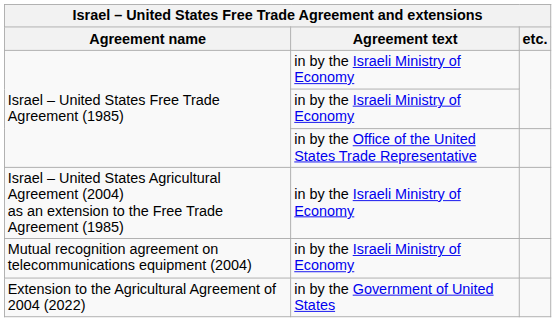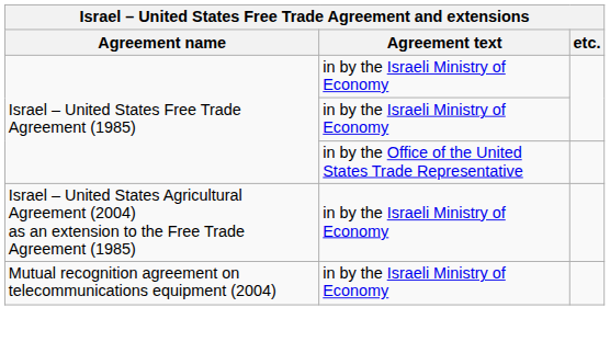- row: Extension to the Agricultural Agreement of 2004 (2022) | in by the Government of United States
